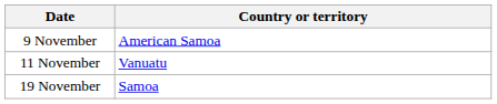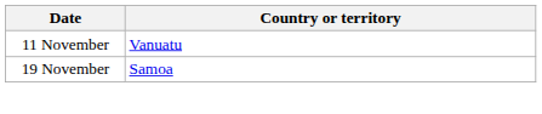- row: 9 November | American Samoa
